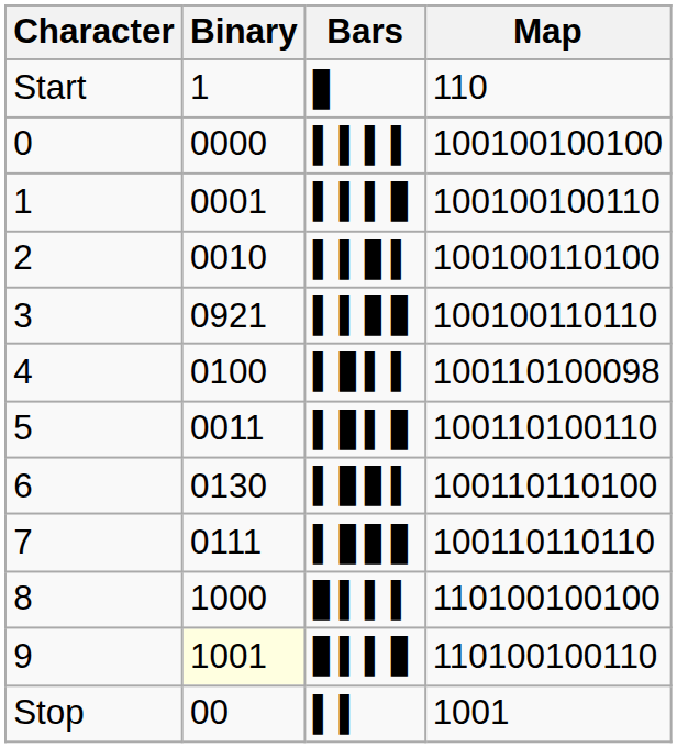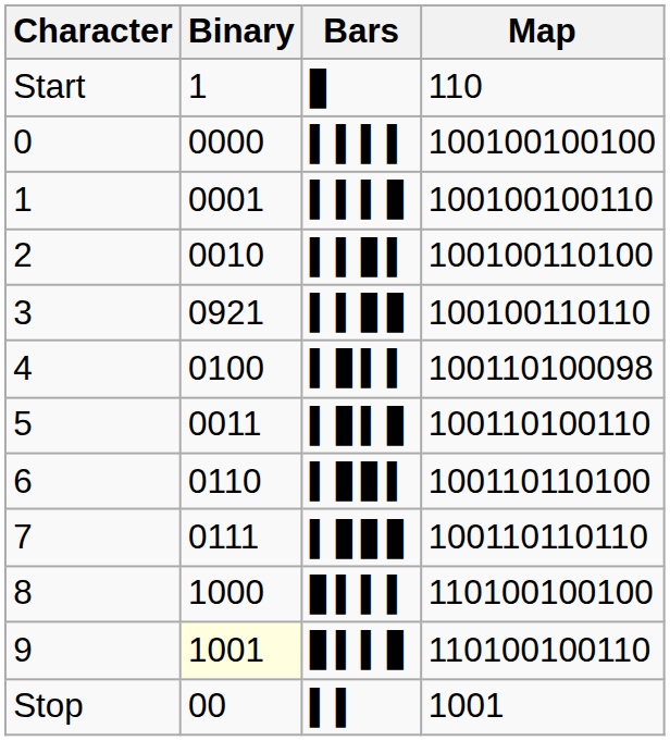6 | Binary: 0130 -> 0110
